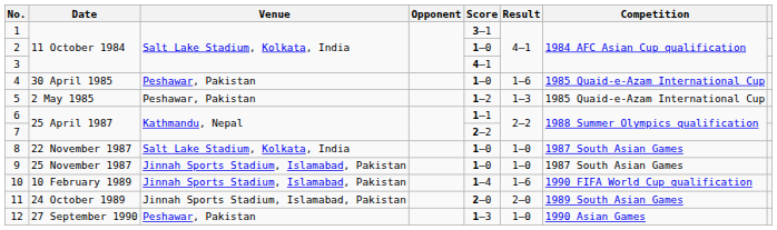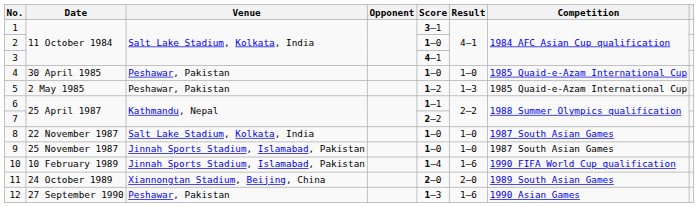4 | Result: 1–6 -> 1–0
11 | Venue: Jinnah Sports Stadium, Islamabad, Pakistan -> Xiannongtan Stadium, Beijing, China
12 | Result: 1–0 -> 1–6
